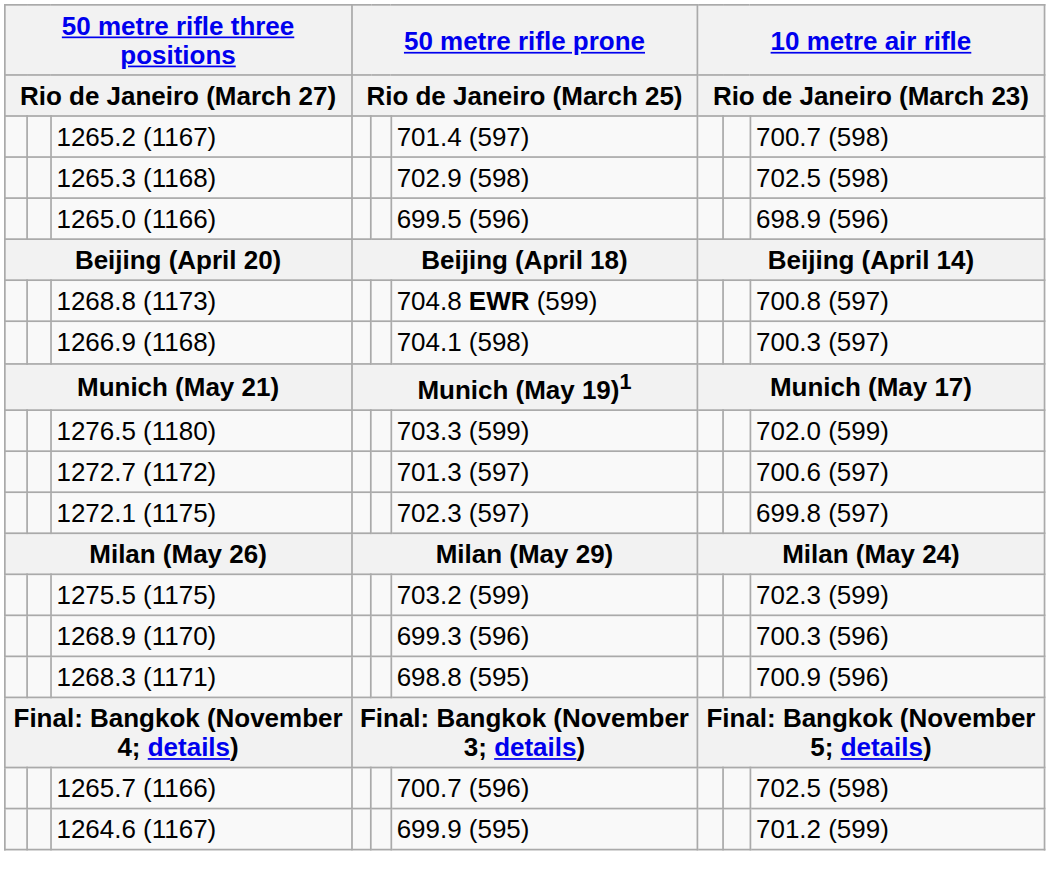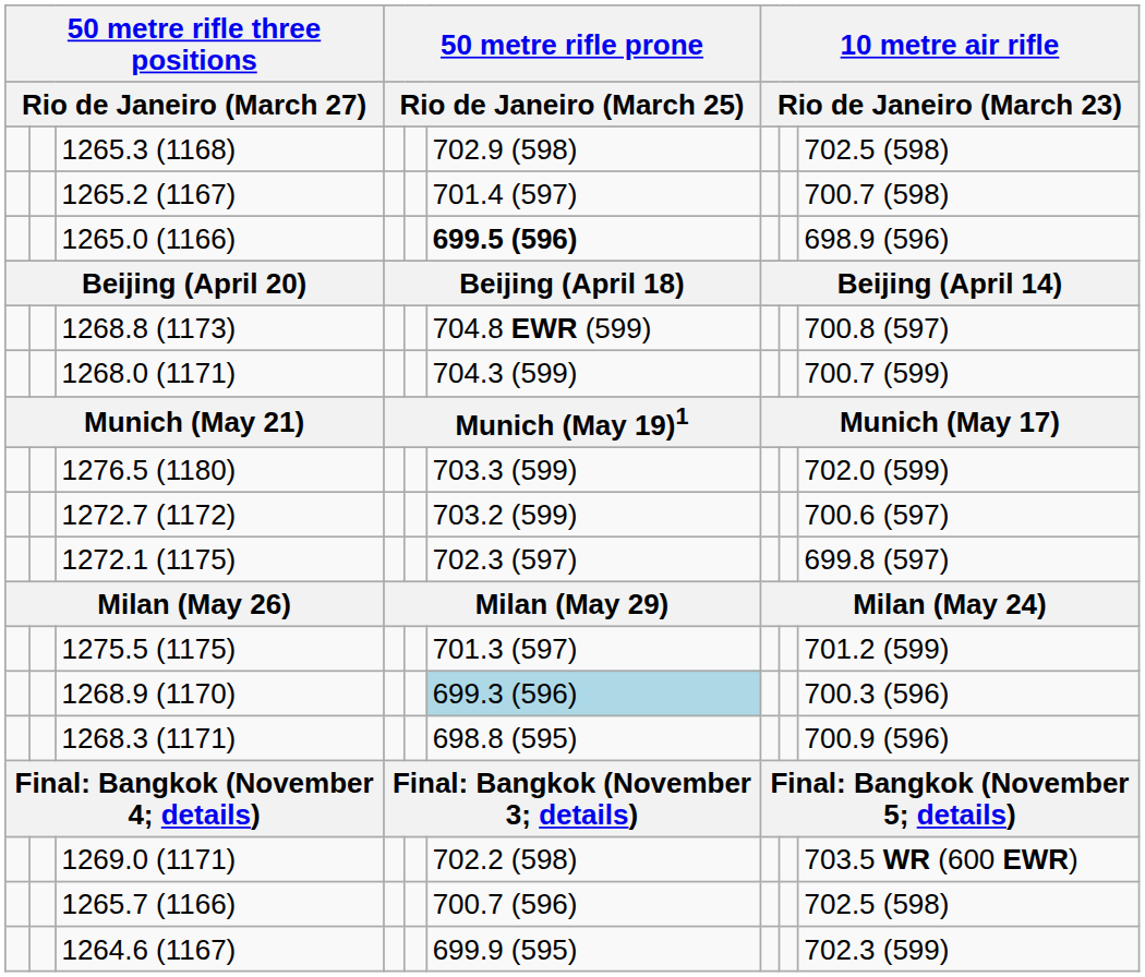rows swapped: 1265.3 (1168) <-> 1265.2 (1167)
1265.0 (1166) | column 6: normal -> bold
+ row: 1268.0 (1171) | 704.3 (599) | 700.7 (599)
- row: 1266.9 (1168) | 704.1 (598) | 700.3 (597)
1272.7 (1172) | column 6: 701.3 (597) -> 703.2 (599)
1275.5 (1175) | column 6: 703.2 (599) -> 701.3 (597)
1275.5 (1175) | column 9: 702.3 (599) -> 701.2 (599)
1268.9 (1170) | column 6: no background -> lightblue background
+ row: 1269.0 (1171) | 702.2 (598) | 703.5 WR (600 EWR)
1264.6 (1167) | column 9: 701.2 (599) -> 702.3 (599)
